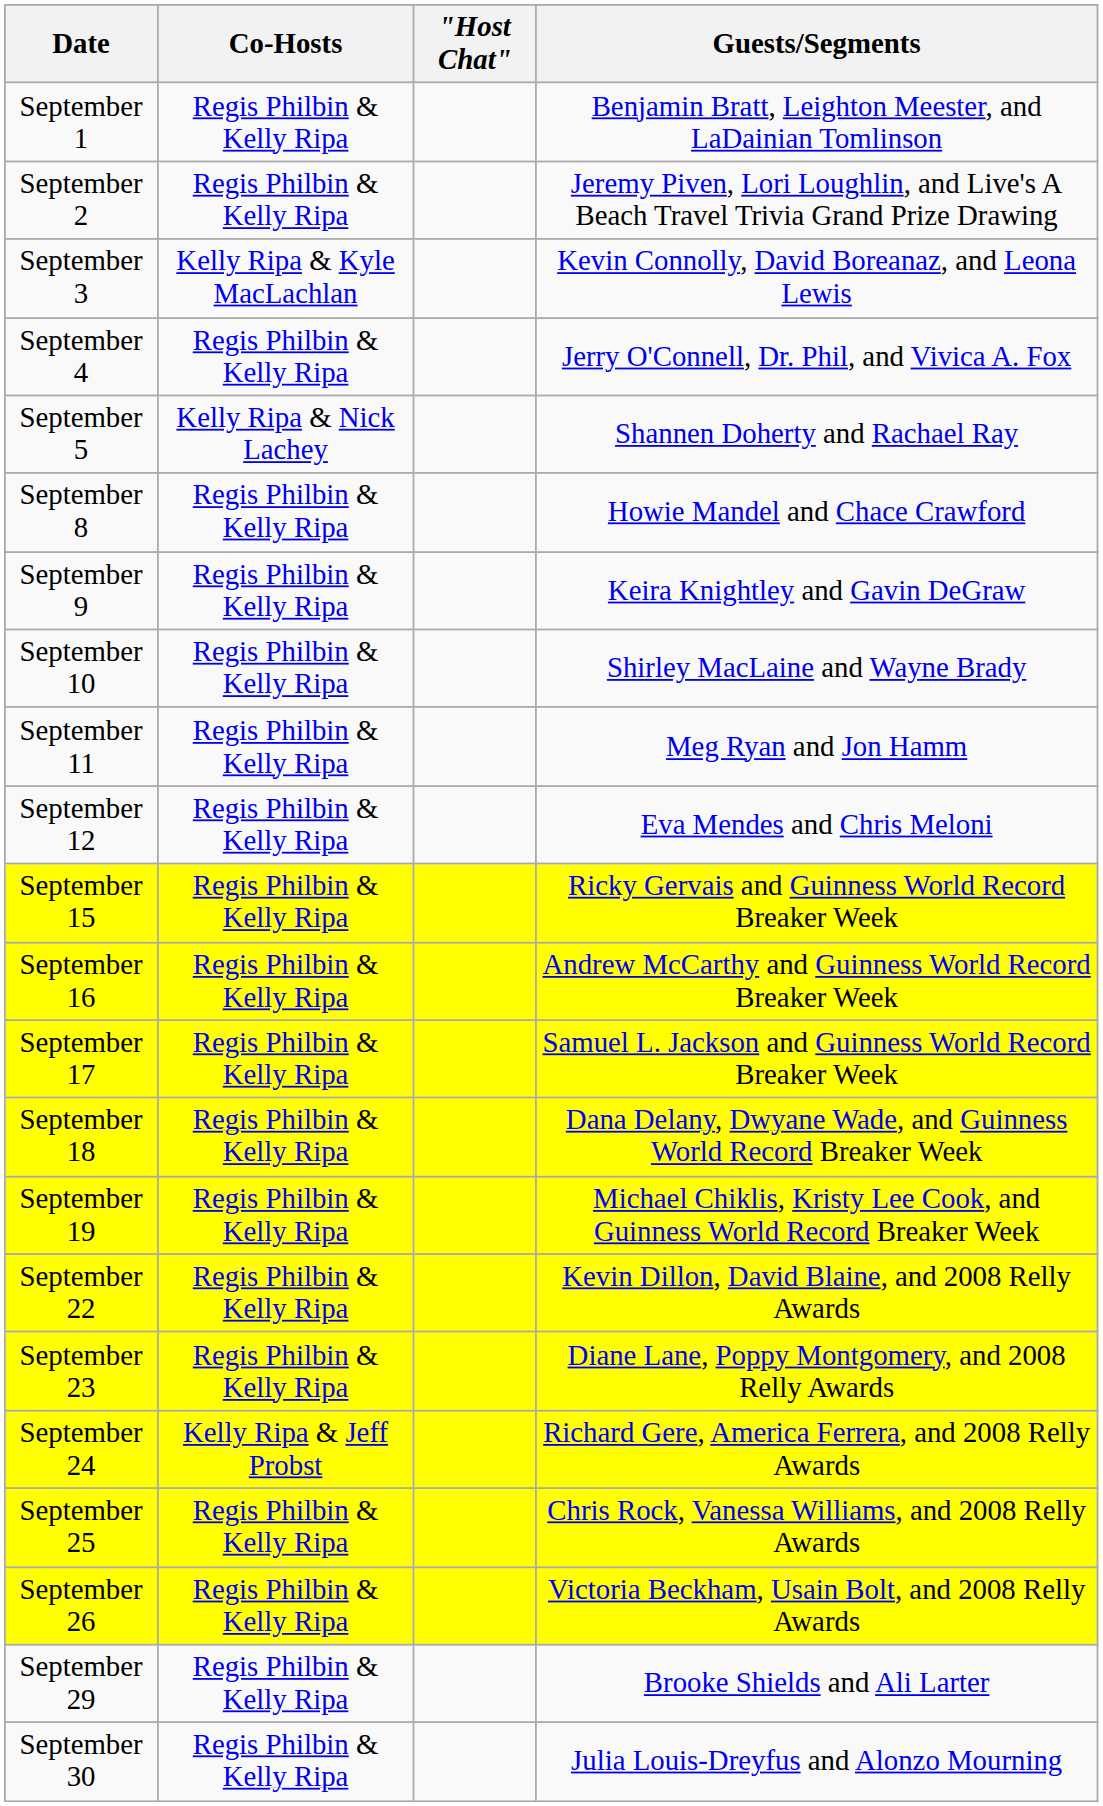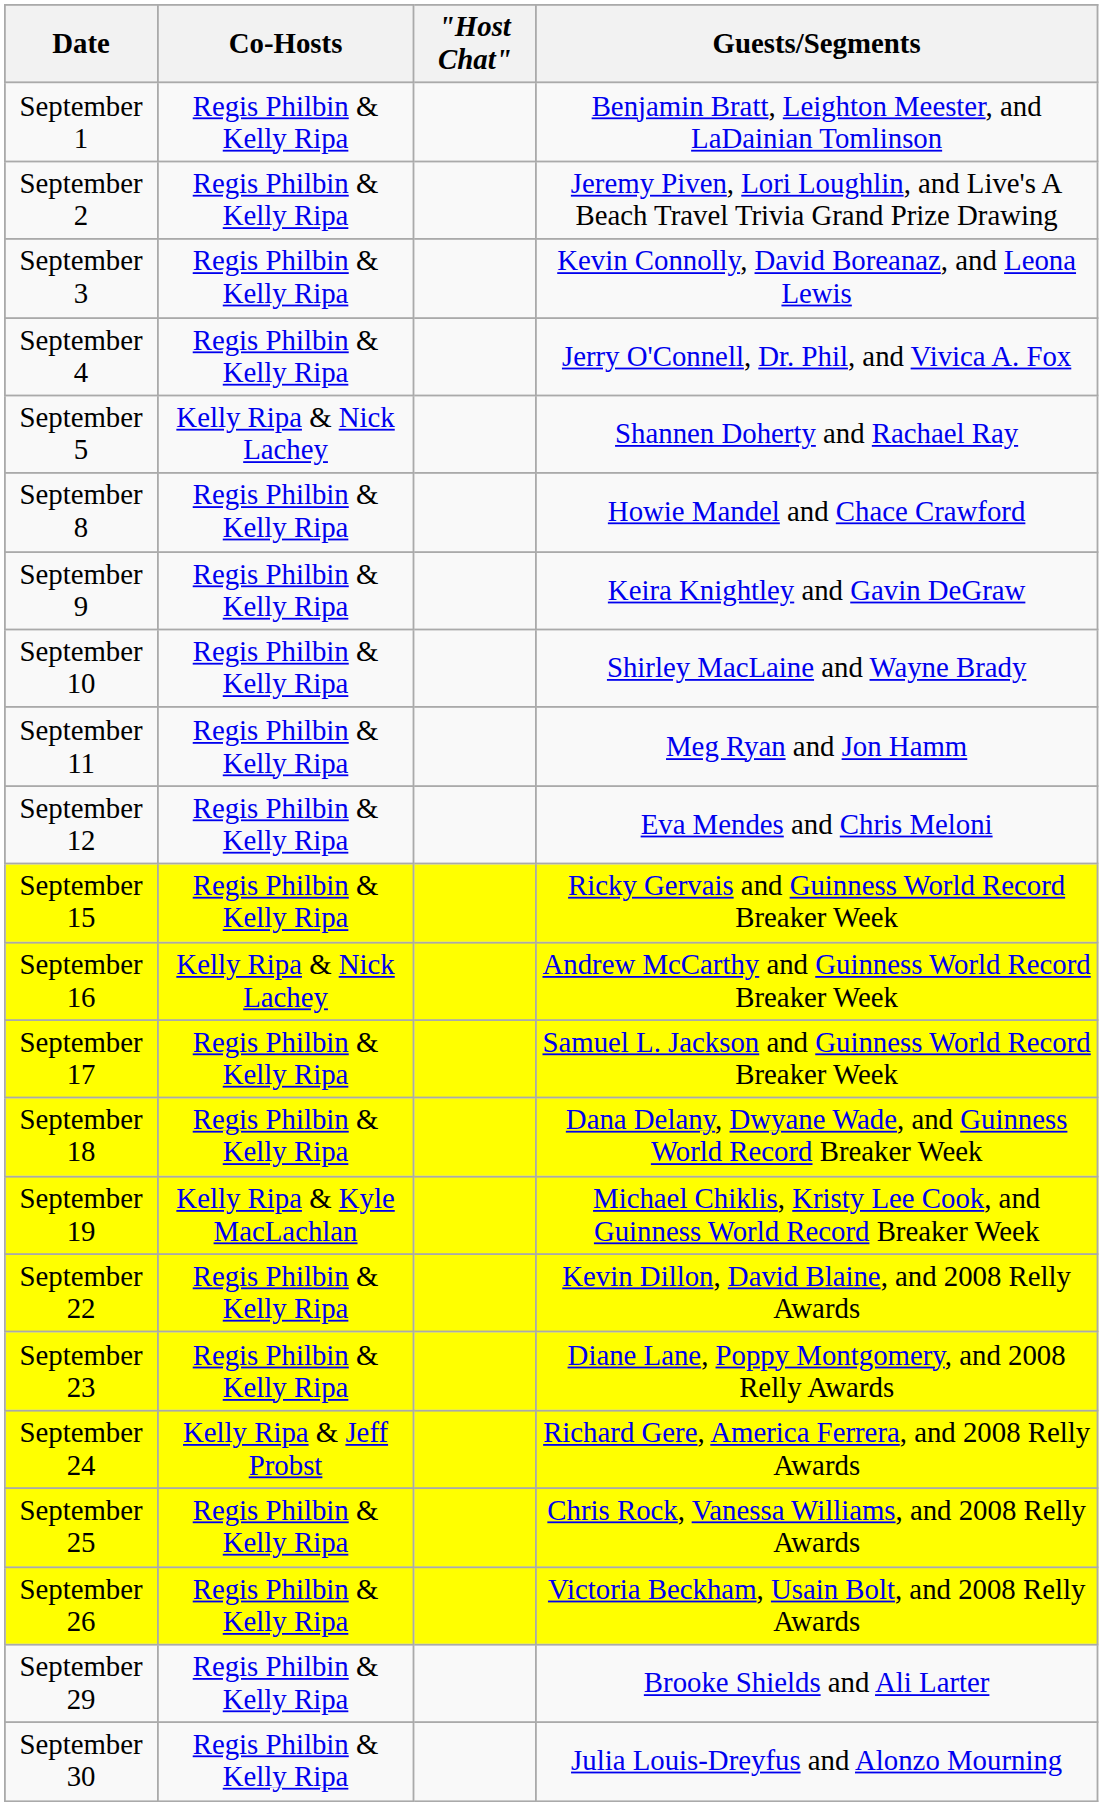September 3 | Co-Hosts: Kelly Ripa & Kyle MacLachlan -> Regis Philbin & Kelly Ripa
September 16 | Co-Hosts: Regis Philbin & Kelly Ripa -> Kelly Ripa & Nick Lachey
September 19 | Co-Hosts: Regis Philbin & Kelly Ripa -> Kelly Ripa & Kyle MacLachlan
